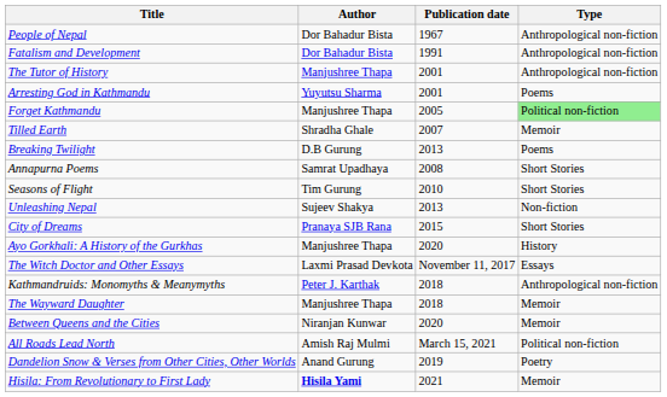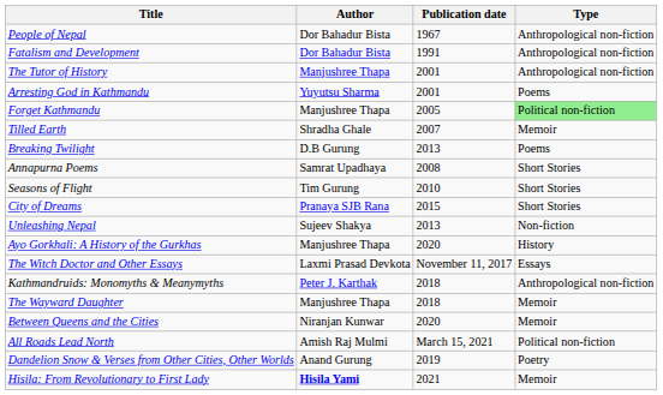rows swapped: Unleashing Nepal <-> City of Dreams
